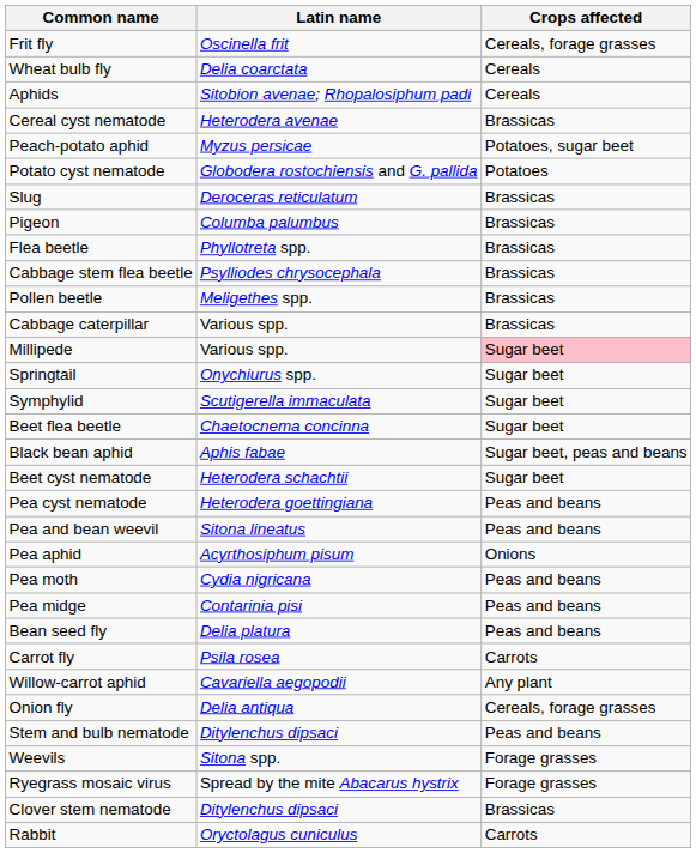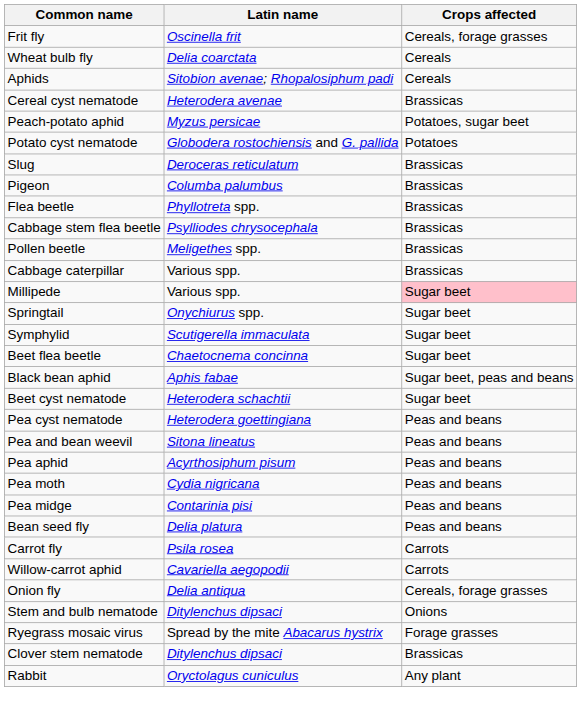Pea aphid | Crops affected: Onions -> Peas and beans
Willow-carrot aphid | Crops affected: Any plant -> Carrots
Stem and bulb nematode | Crops affected: Peas and beans -> Onions
- row: Weevils | Sitona spp. | Forage grasses
Rabbit | Crops affected: Carrots -> Any plant
